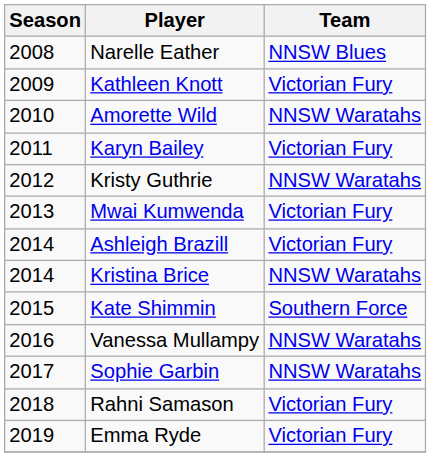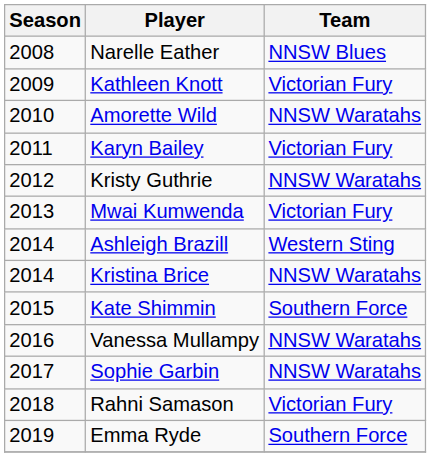Ashleigh Brazill | Team: Victorian Fury -> Western Sting
Emma Ryde | Team: Victorian Fury -> Southern Force
